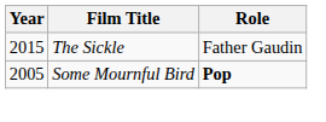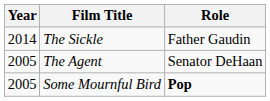The Sickle | Year: 2015 -> 2014
+ row: 2005 | The Agent | Senator DeHaan
